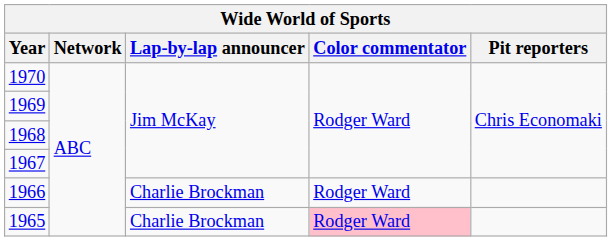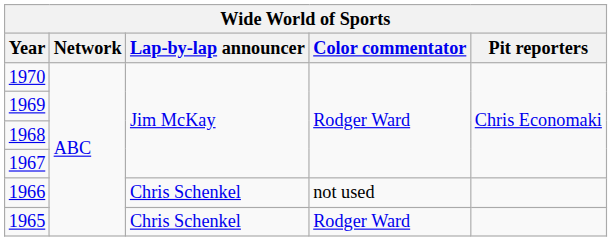1966 | Lap-by-lap announcer: Charlie Brockman -> Chris Schenkel
1966 | Color commentator: Rodger Ward -> not used
1965 | Lap-by-lap announcer: Charlie Brockman -> Chris Schenkel
1965 | Color commentator: pink background -> no background
